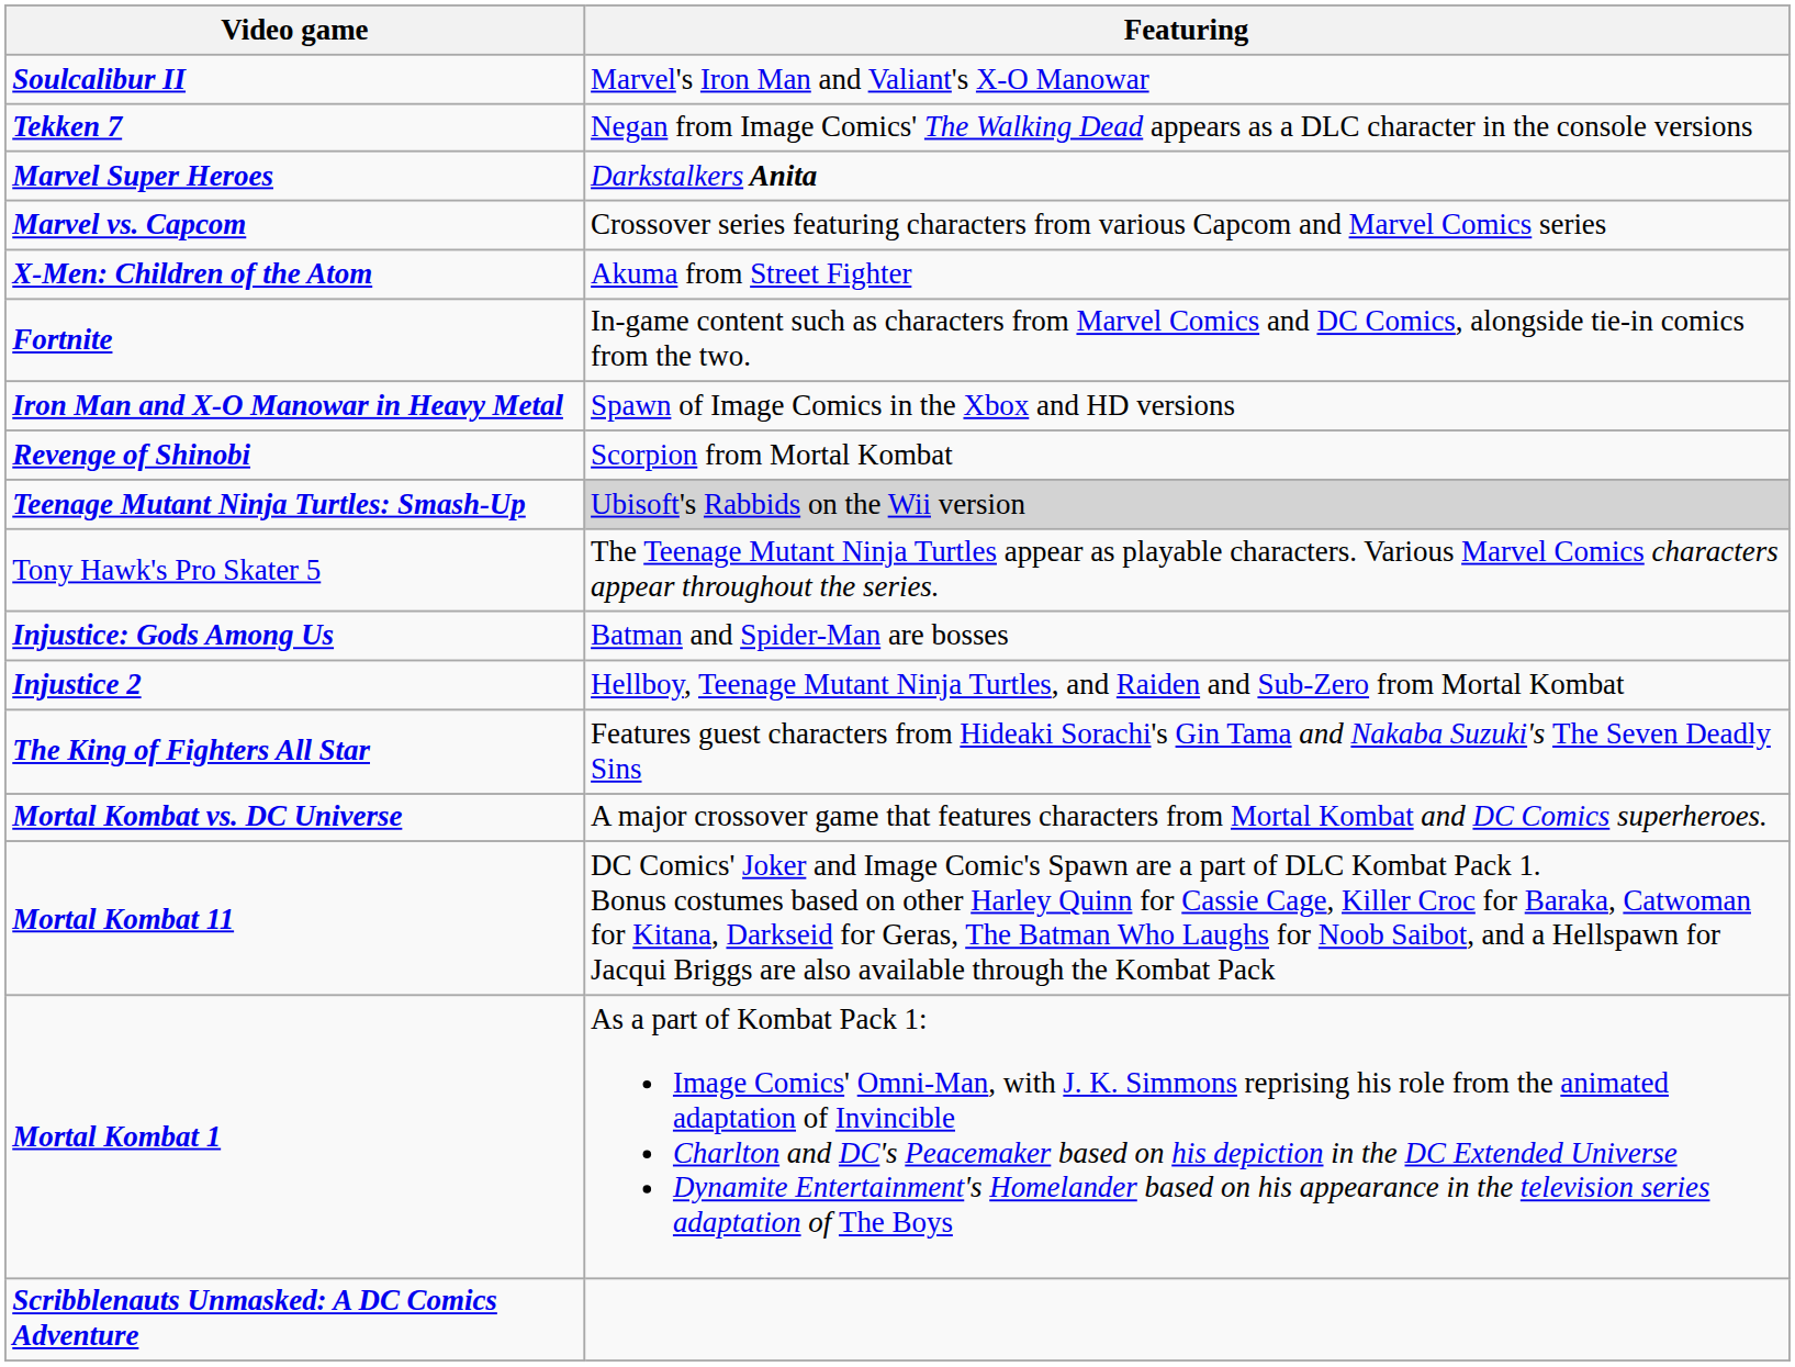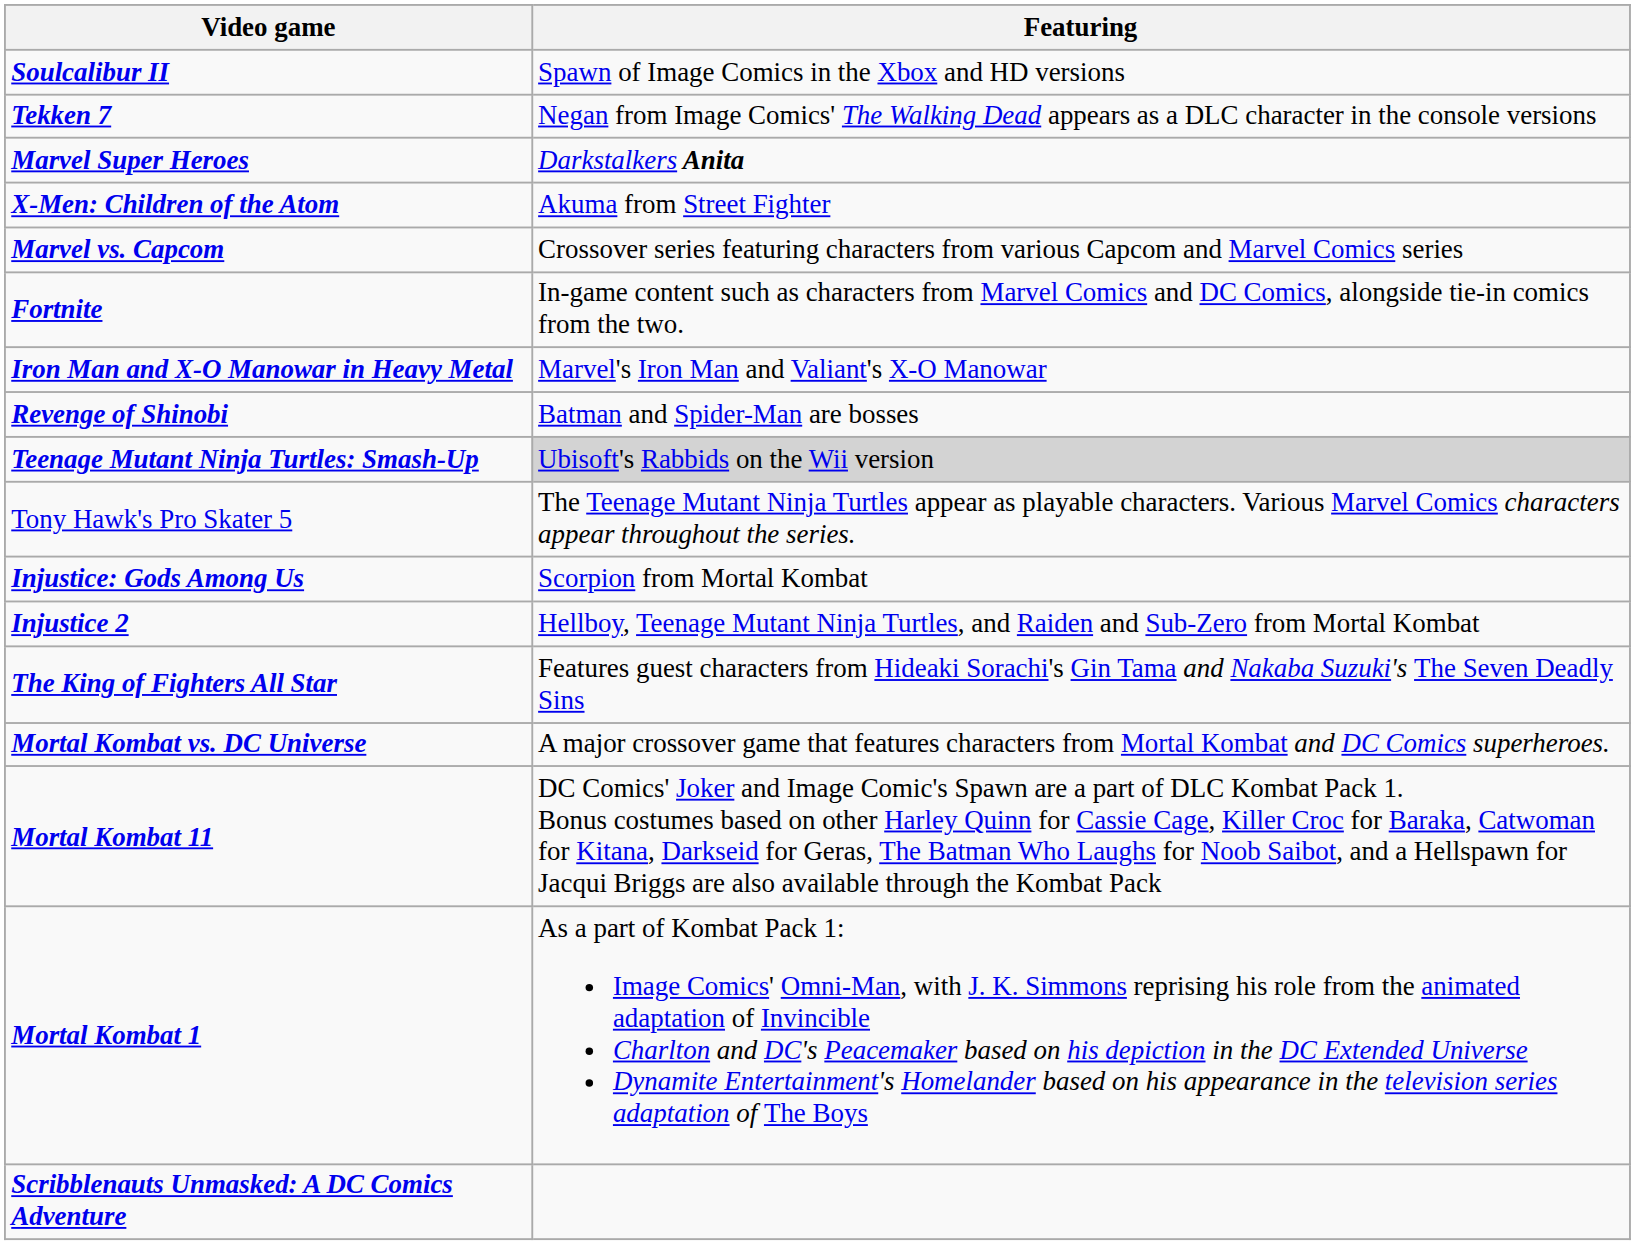Soulcalibur II | Featuring: Marvel's Iron Man and Valiant's X-O Manowar -> Spawn of Image Comics in the Xbox and HD versions
rows swapped: X-Men: Children of the Atom <-> Marvel vs. Capcom
Iron Man and X-O Manowar in Heavy Metal | Featuring: Spawn of Image Comics in the Xbox and HD versions -> Marvel's Iron Man and Valiant's X-O Manowar
Revenge of Shinobi | Featuring: Scorpion from Mortal Kombat -> Batman and Spider-Man are bosses
Injustice: Gods Among Us | Featuring: Batman and Spider-Man are bosses -> Scorpion from Mortal Kombat
